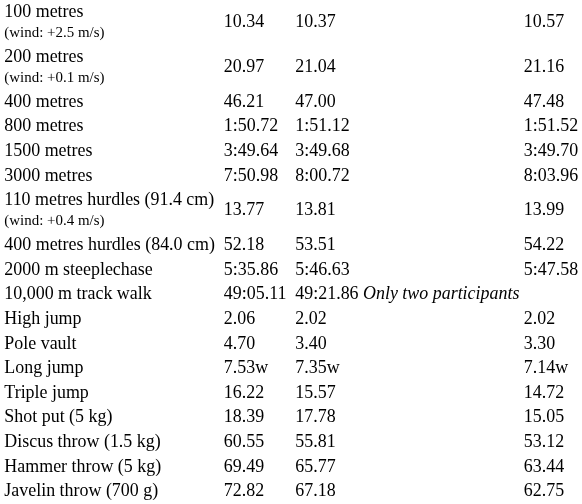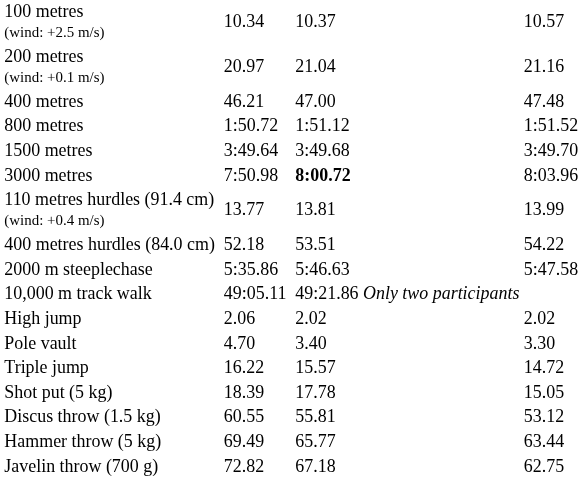3000 metres | column 5: normal -> bold
- row: Long jump | 7.53w | 7.35w | 7.14w
